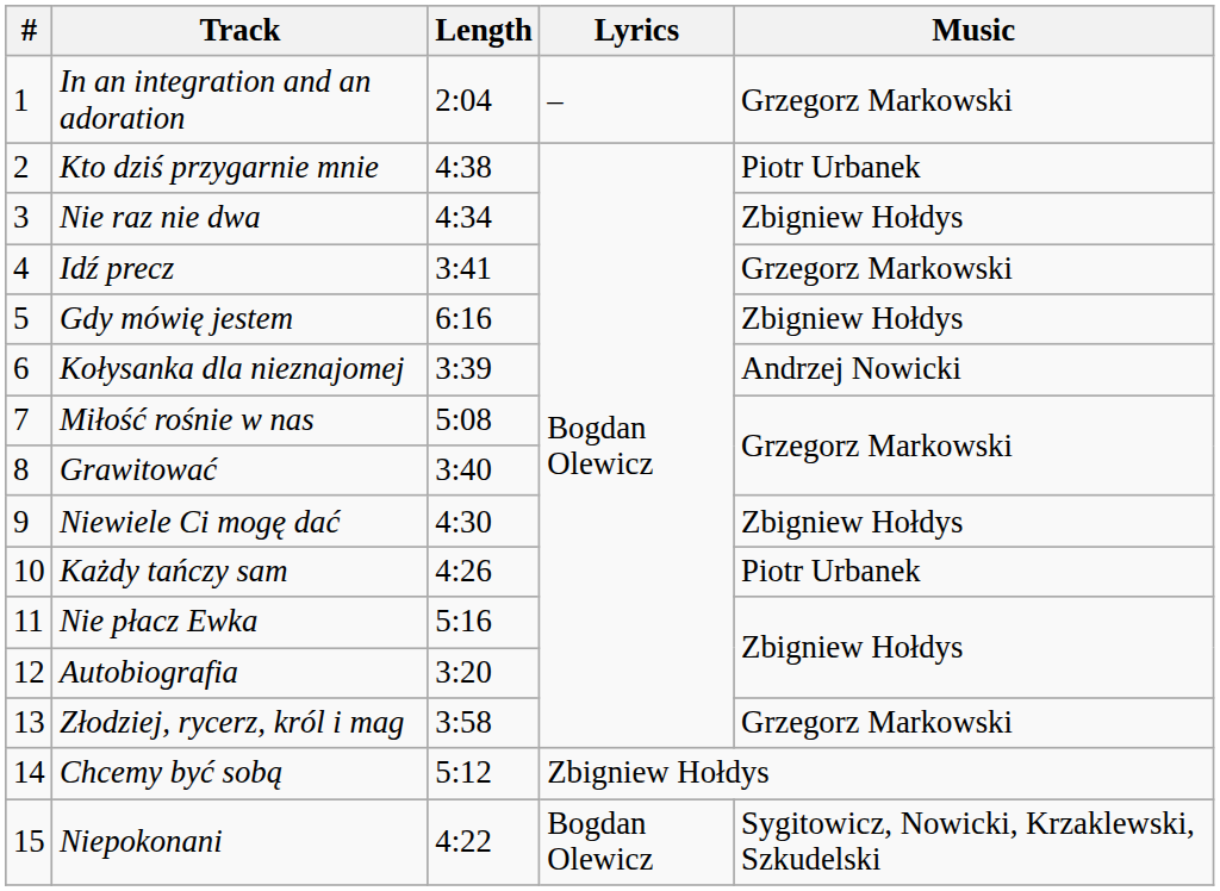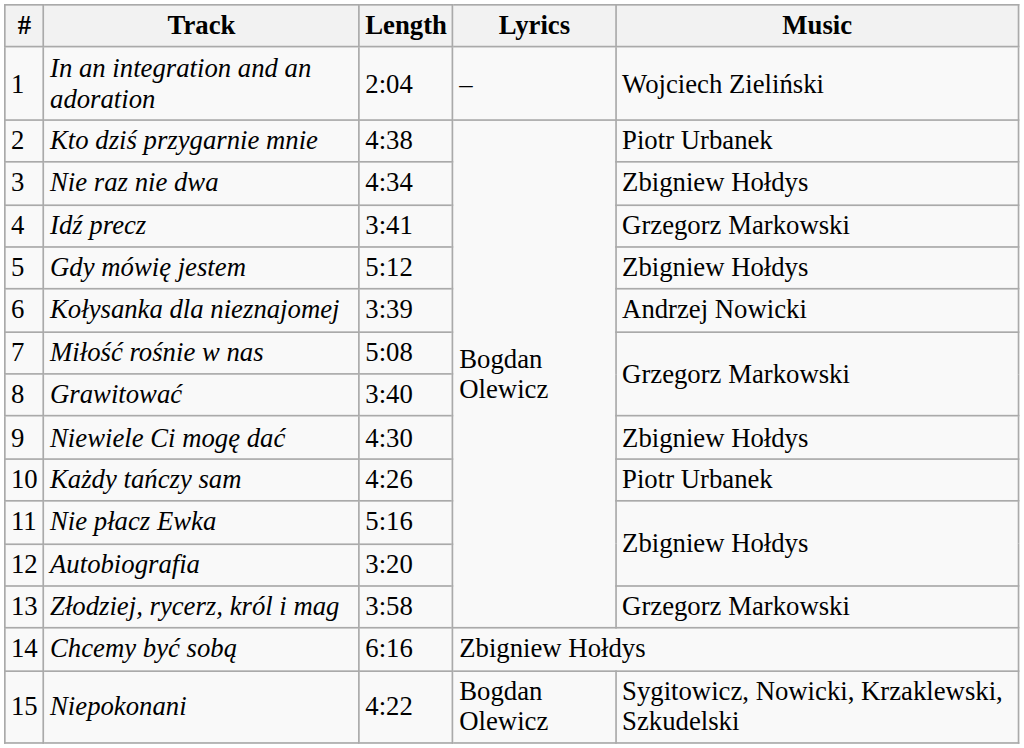In an integration and an adoration | Music: Grzegorz Markowski -> Wojciech Zieliński
Gdy mówię jestem | Length: 6:16 -> 5:12
Chcemy być sobą | Length: 5:12 -> 6:16
